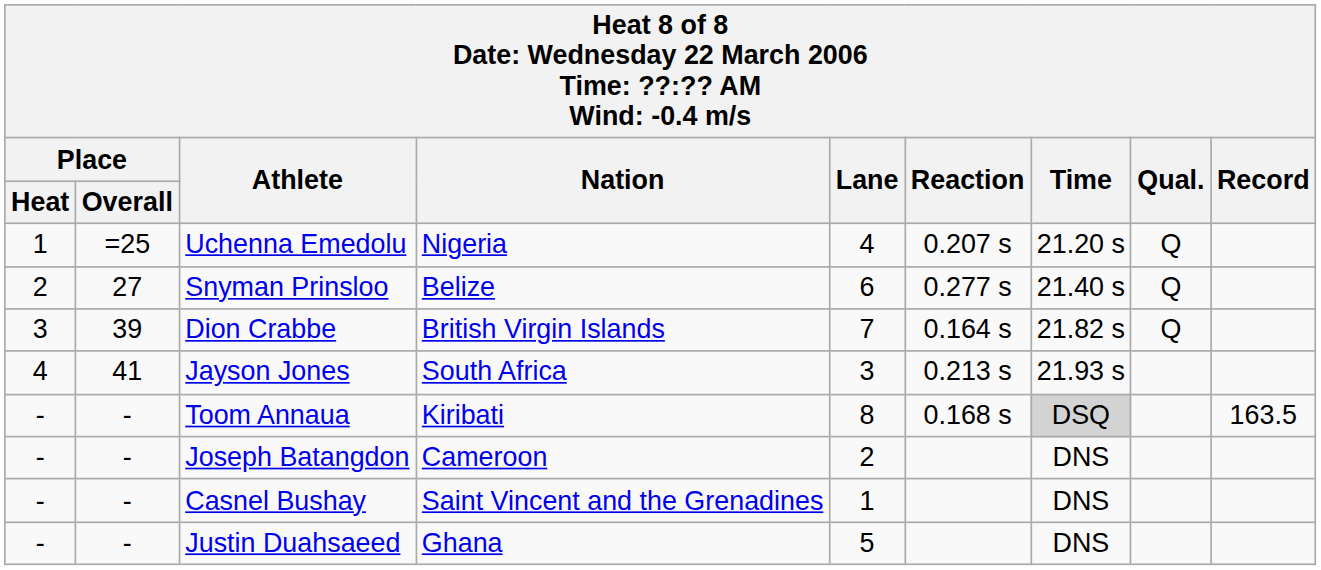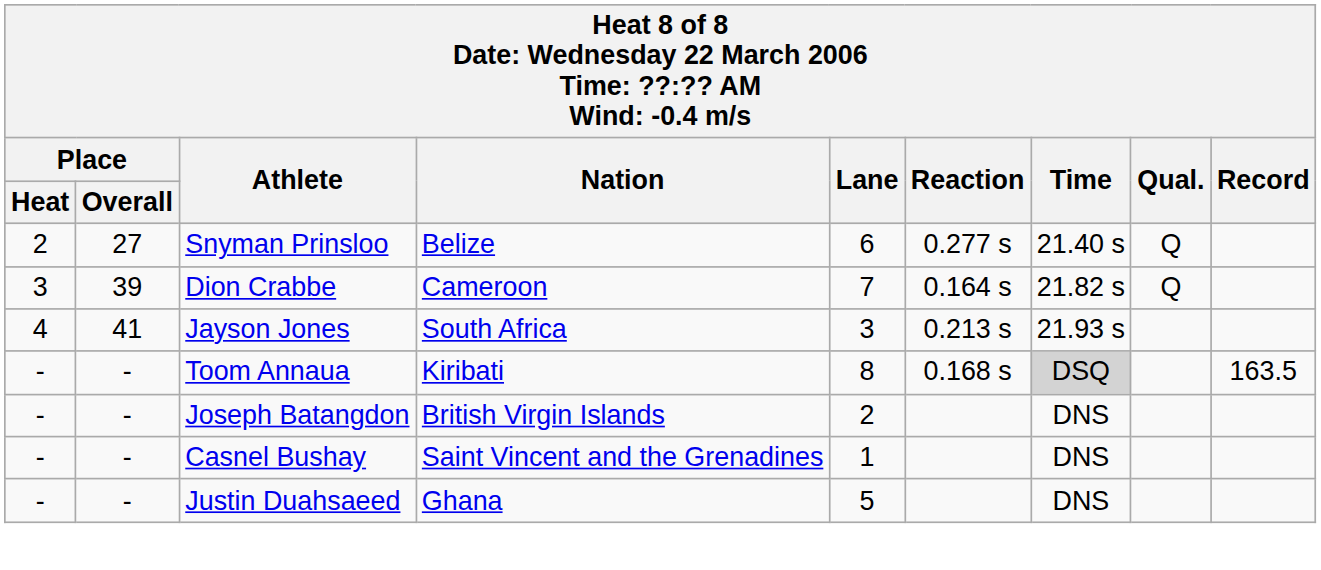- row: 1 | =25 | Uchenna Emedolu | Nigeria | 4 | 0.207 s | 21.20 s | Q
Dion Crabbe | Nation: British Virgin Islands -> Cameroon
Joseph Batangdon | Nation: Cameroon -> British Virgin Islands
